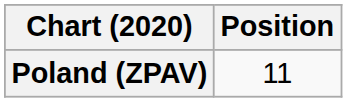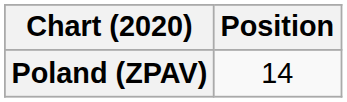Poland (ZPAV) | Position: 11 -> 14
